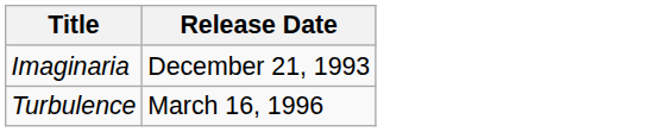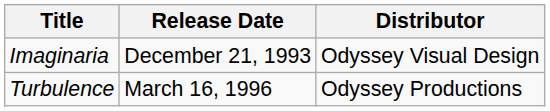+ column: Distributor | Odyssey Visual Design | Odyssey Productions
